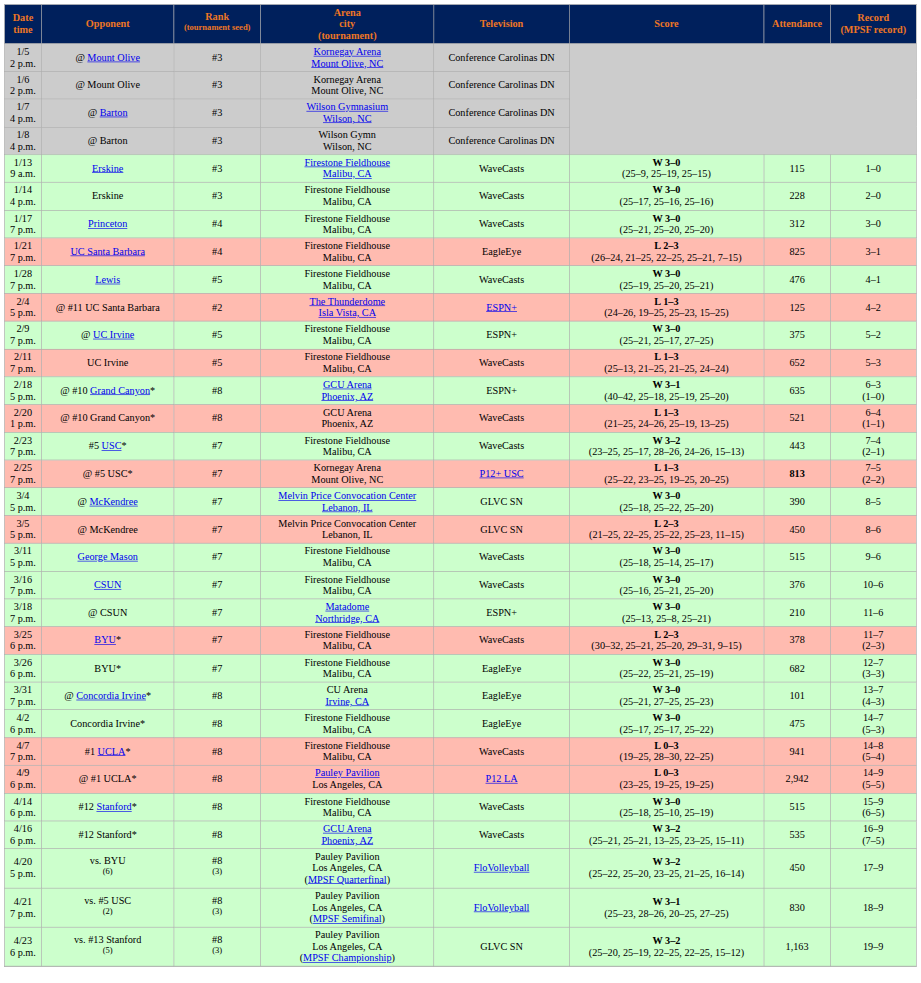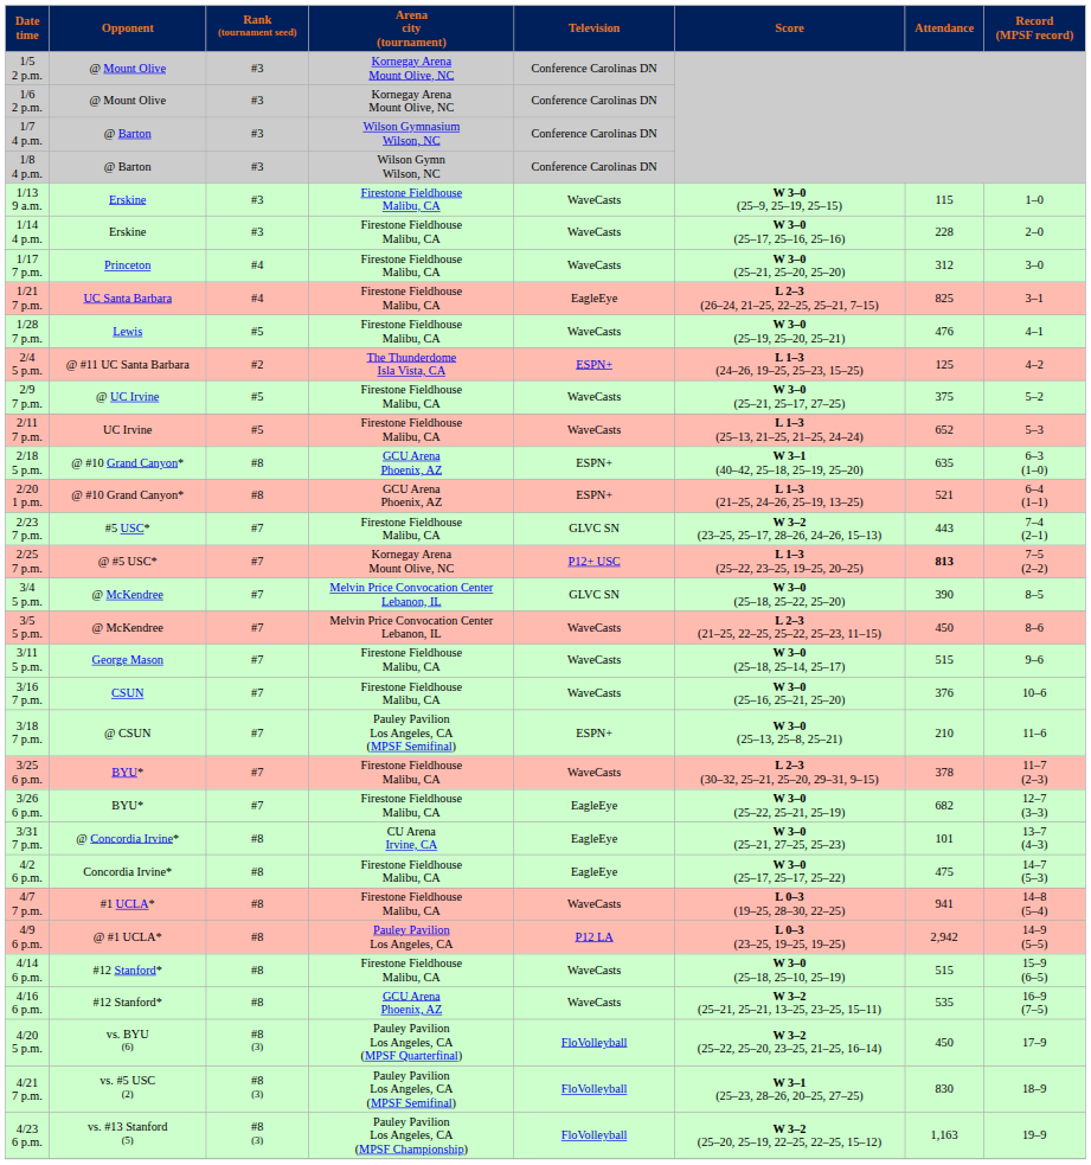2/9 7 p.m. | Television: ESPN+ -> WaveCasts
2/20 1 p.m. | Television: WaveCasts -> ESPN+
2/23 7 p.m. | Television: WaveCasts -> GLVC SN
3/5 5 p.m. | Television: GLVC SN -> WaveCasts
3/18 7 p.m. | Arena city (tournament): Matadome Northridge, CA -> Pauley Pavilion Los Angeles, CA (MPSF Semifinal)
4/23 6 p.m. | Television: GLVC SN -> FloVolleyball
